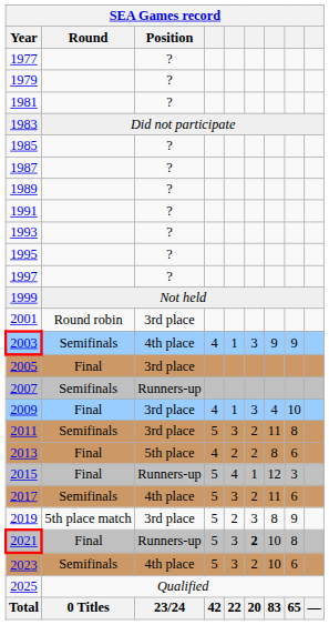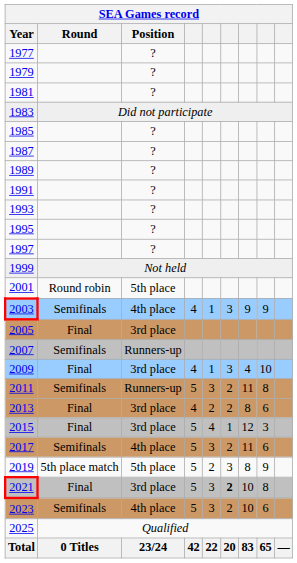2001 | Position: 3rd place -> 5th place
2011 | Position: 3rd place -> Runners-up
2013 | Position: 5th place -> 3rd place
2015 | Position: Runners-up -> 3rd place
2019 | Position: 3rd place -> 5th place
2021 | Position: Runners-up -> 3rd place
